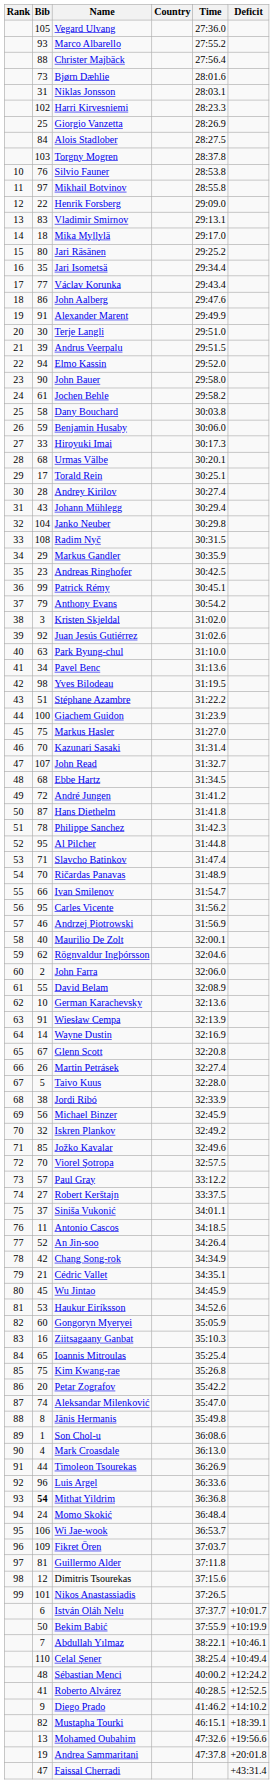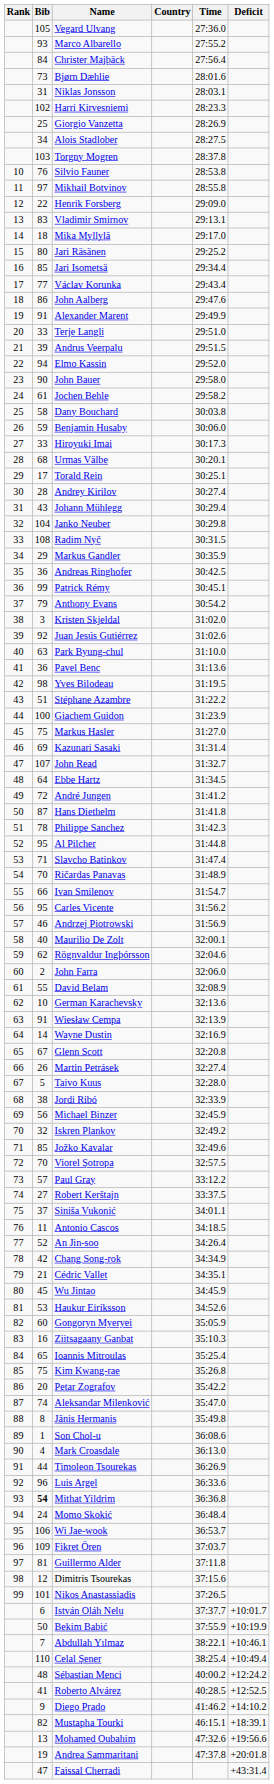Christer Majbäck | Bib: 88 -> 84
Alois Stadlober | Bib: 84 -> 34
Jari Isometsä | Bib: 35 -> 85
Terje Langli | Bib: 30 -> 33
Andreas Ringhofer | Bib: 23 -> 36
Pavel Benc | Bib: 34 -> 36
Kazunari Sasaki | Bib: 70 -> 69
Ebbe Hartz | Bib: 68 -> 64
